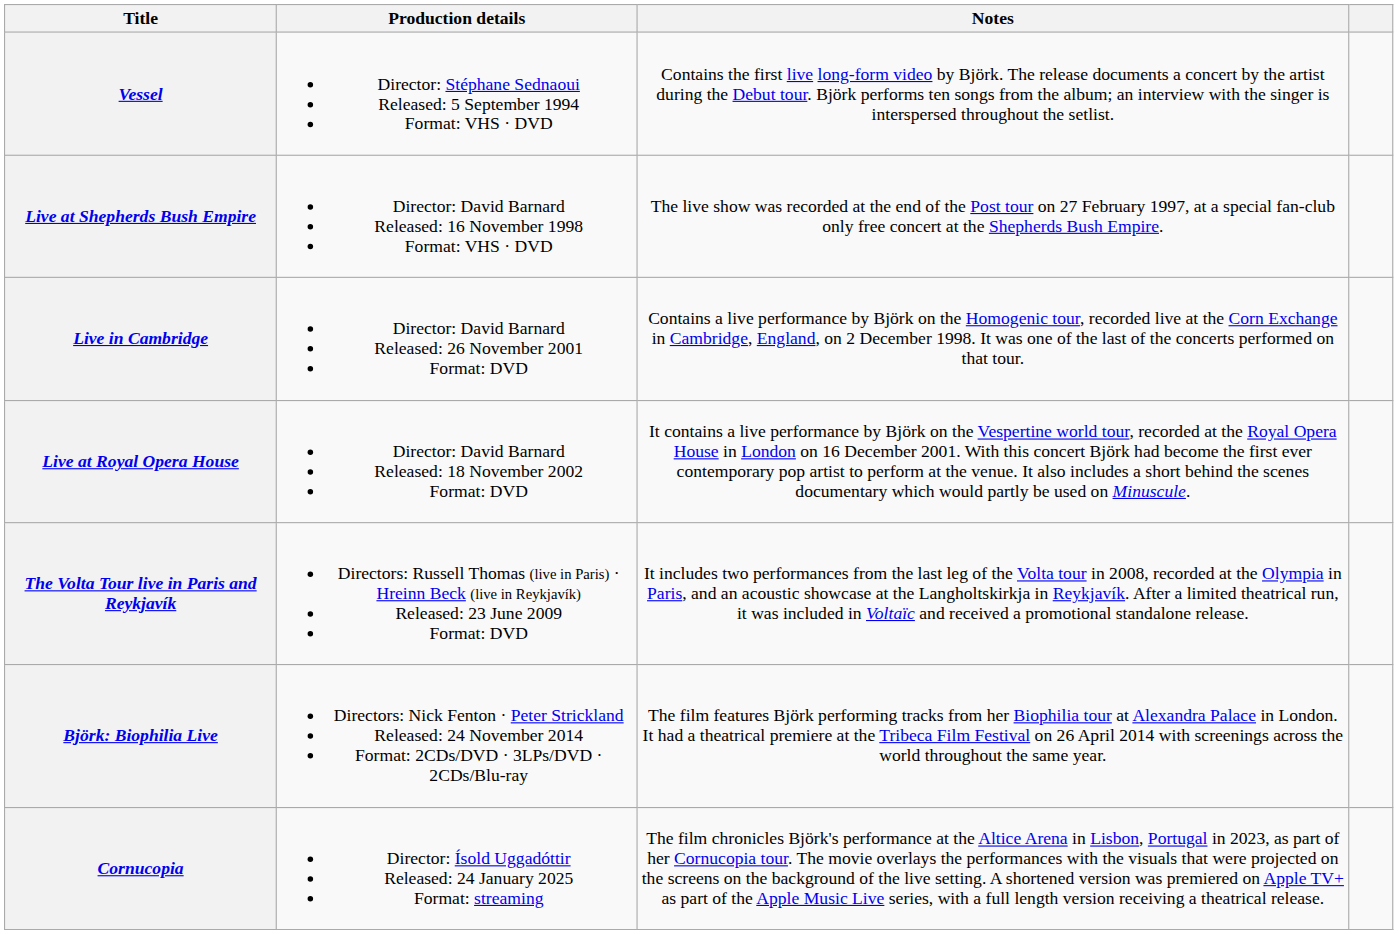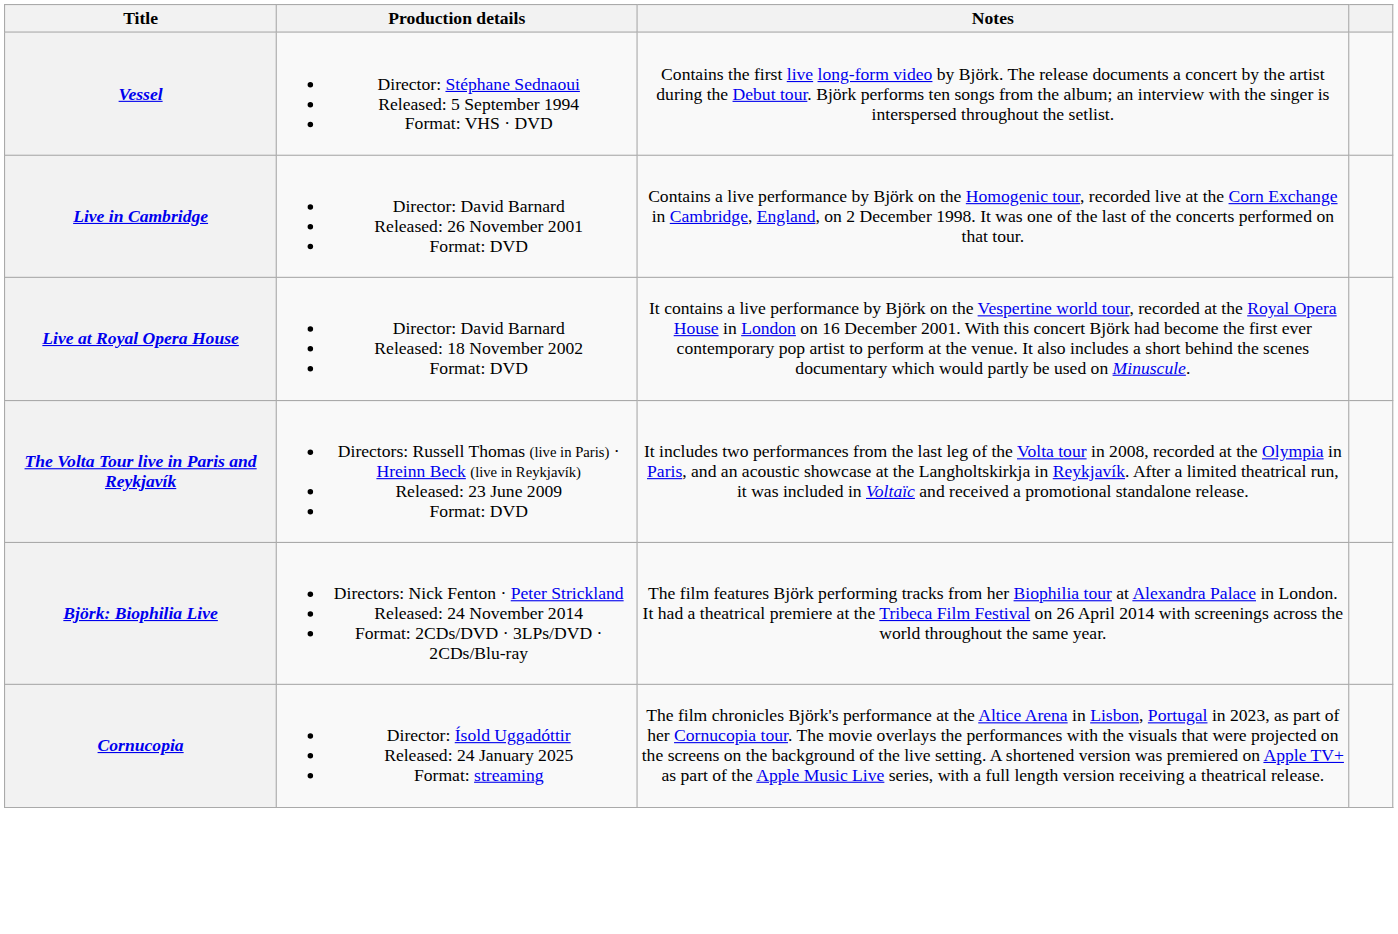- row: Live at Shepherds Bush Empire | Director: David Barnard Released: 16 November 1998 Format: VHS · DVD | The live show was recorded at the end of the Post tour on 27 February 1997, at a special fan-club only free concert at the Shepherds Bush Empire.
